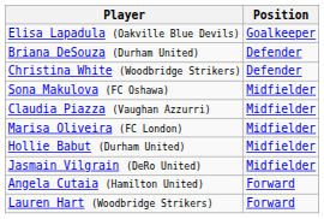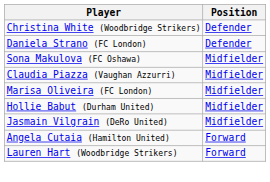- row: Elisa Lapadula (Oakville Blue Devils) | Goalkeeper
- row: Briana DeSouza (Durham United) | Defender
+ row: Daniela Strano (FC London) | Defender
